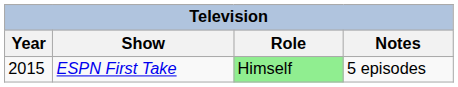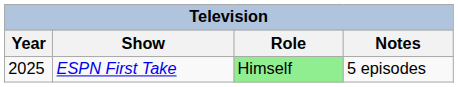ESPN First Take | Year: 2015 -> 2025
